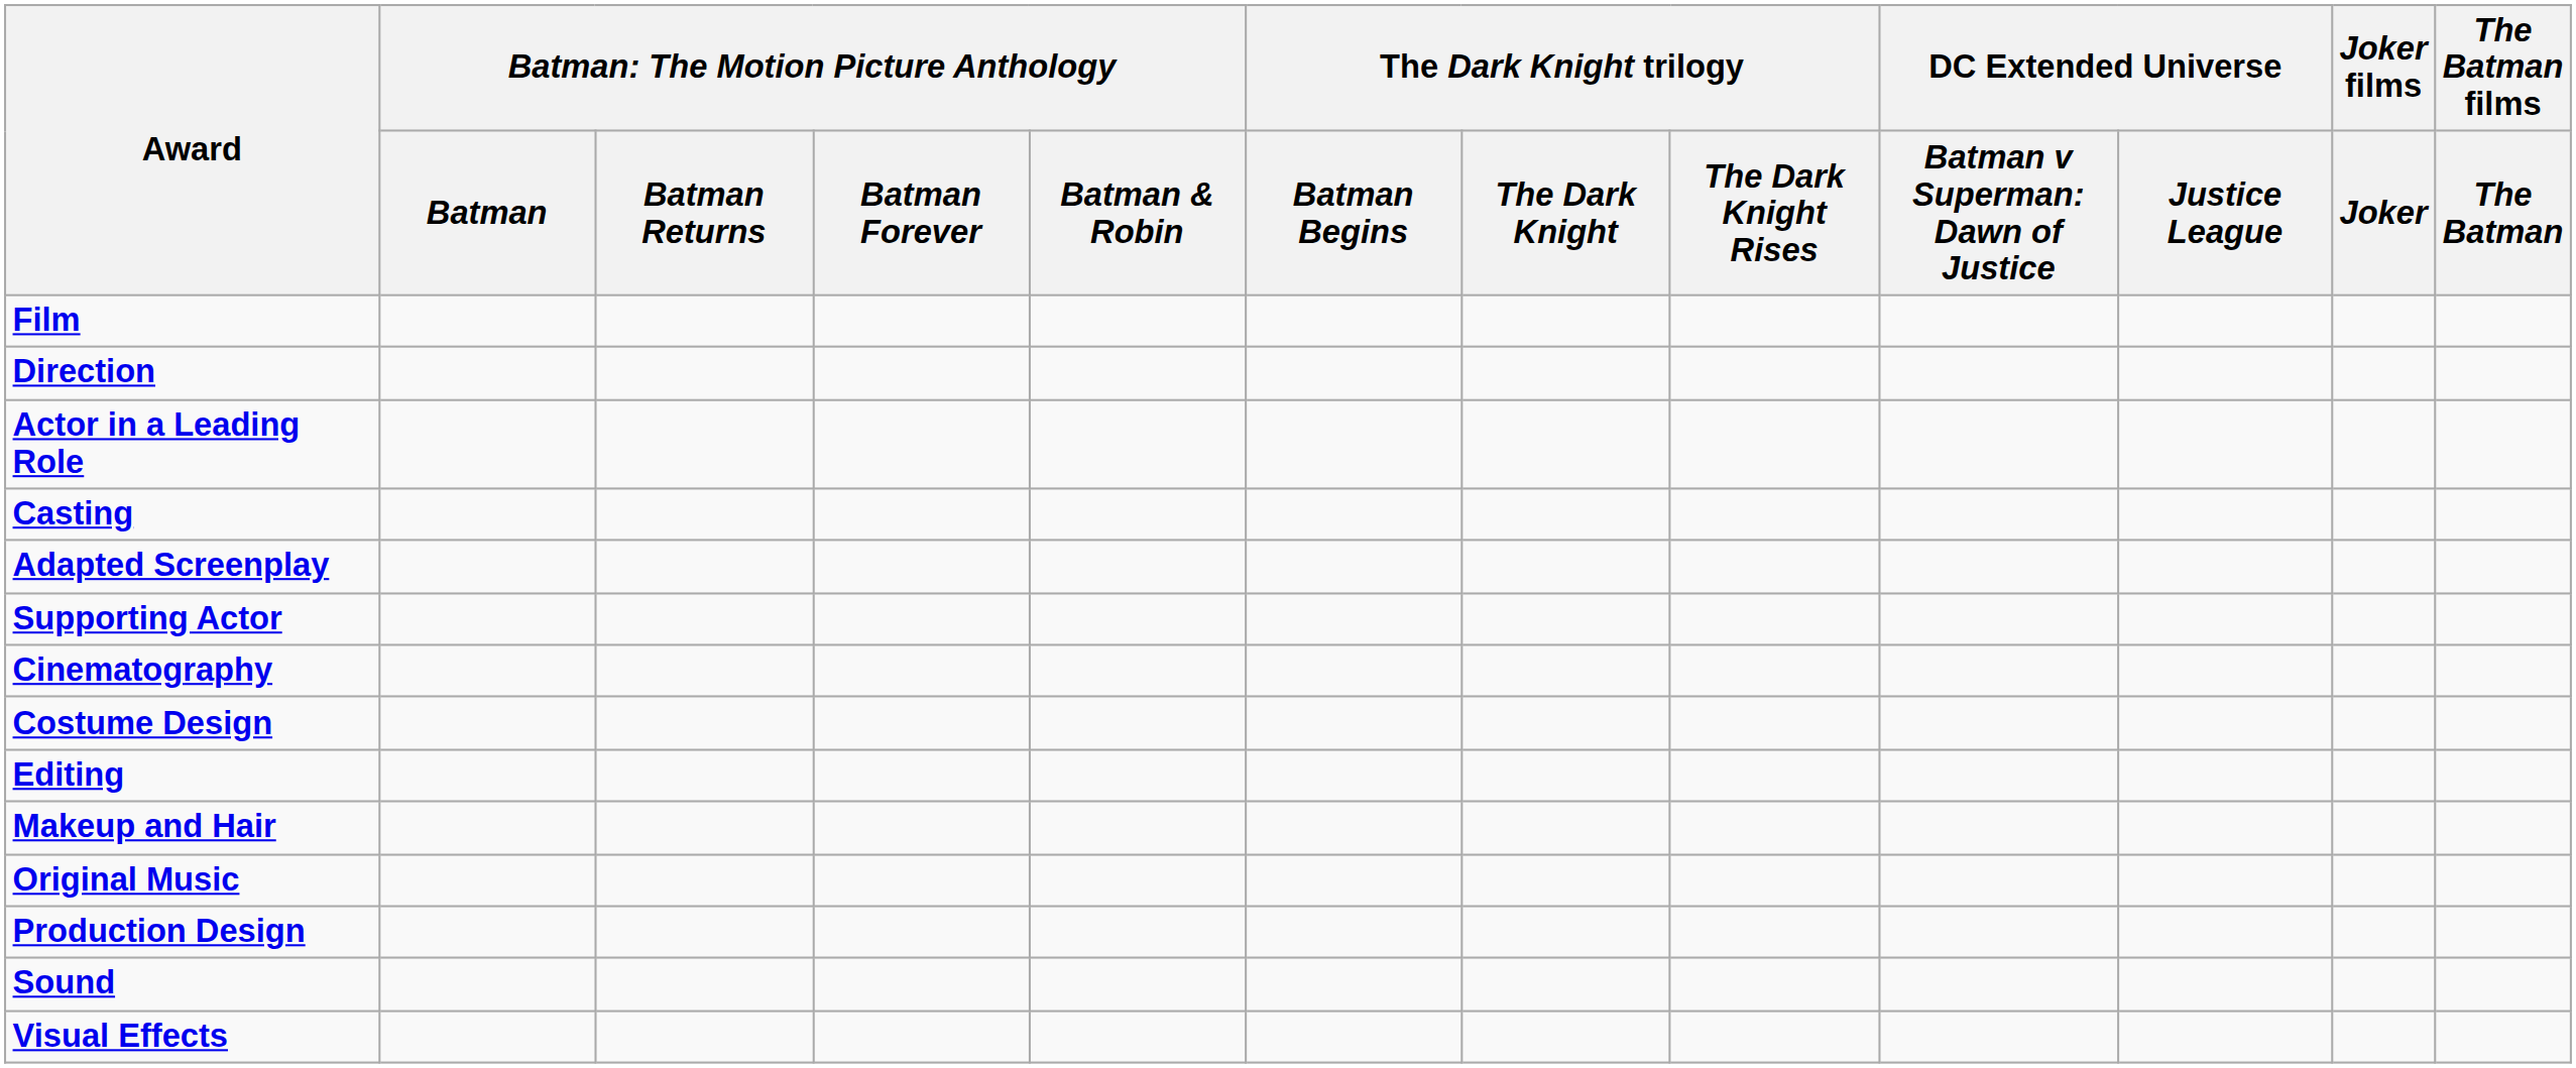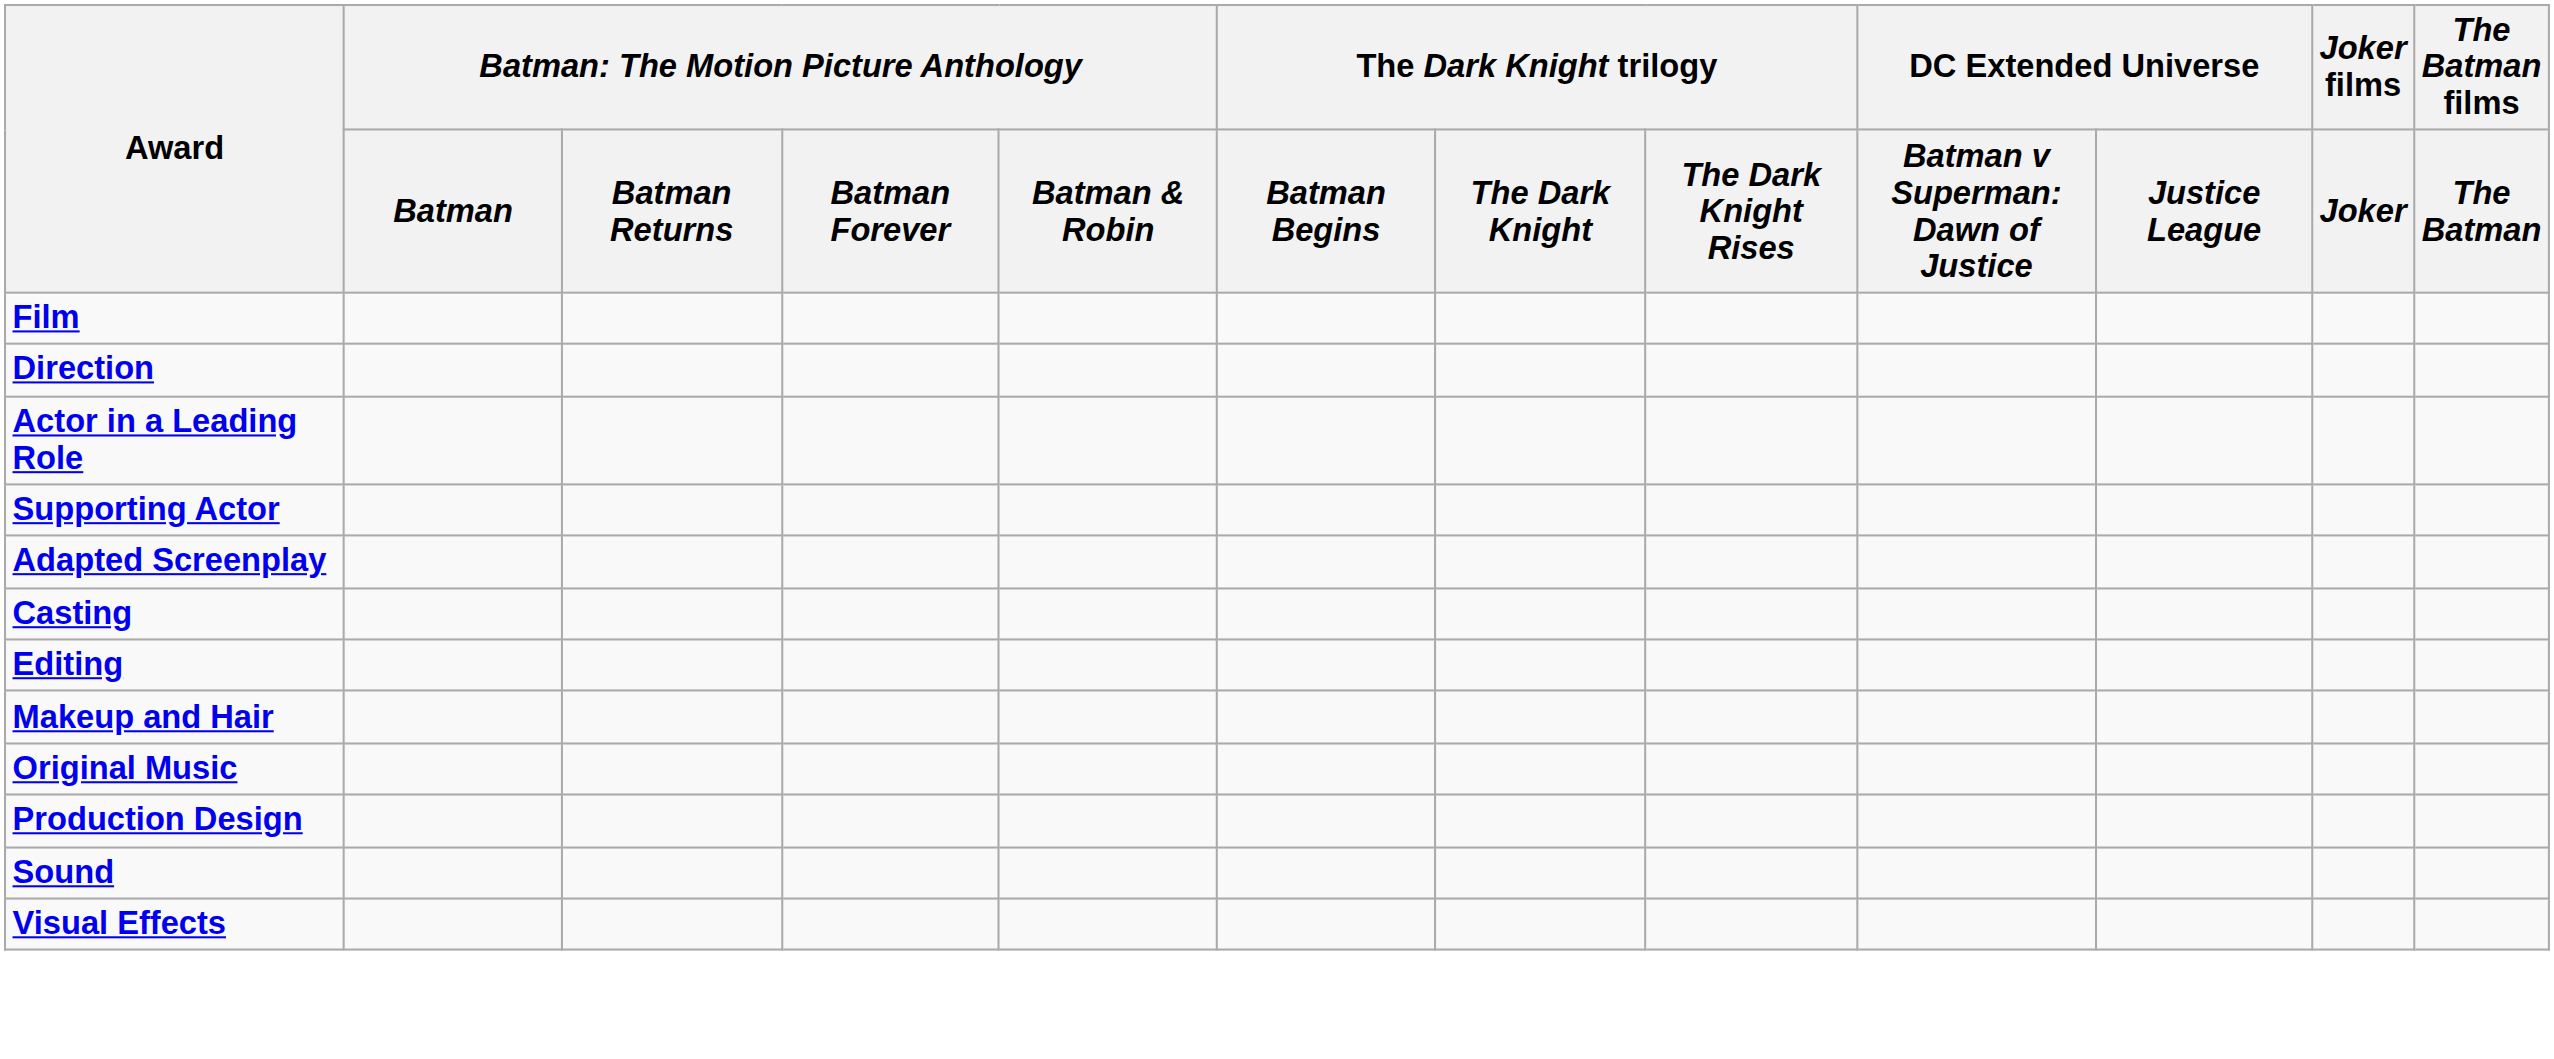rows swapped: Supporting Actor <-> Casting
- row: Cinematography
- row: Costume Design
